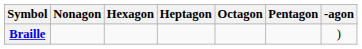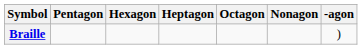columns swapped: Pentagon <-> Nonagon
